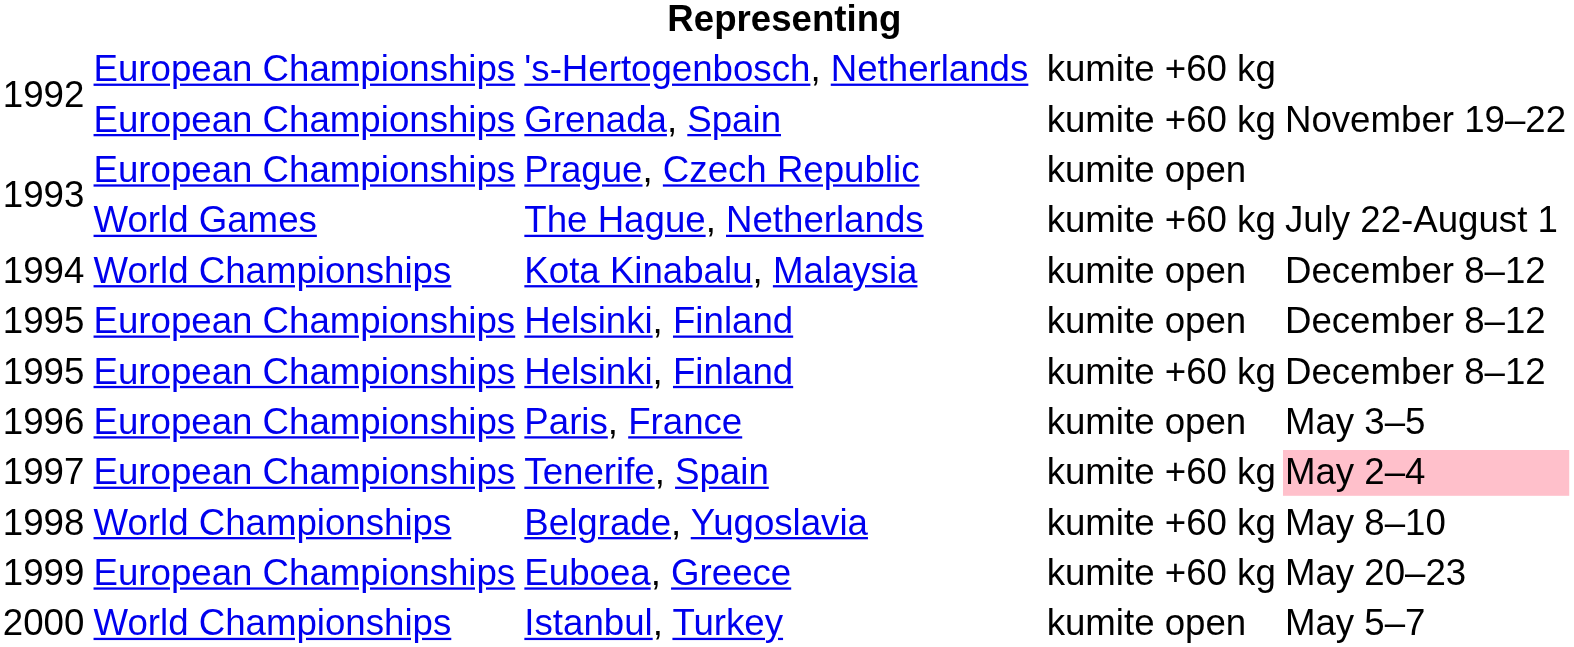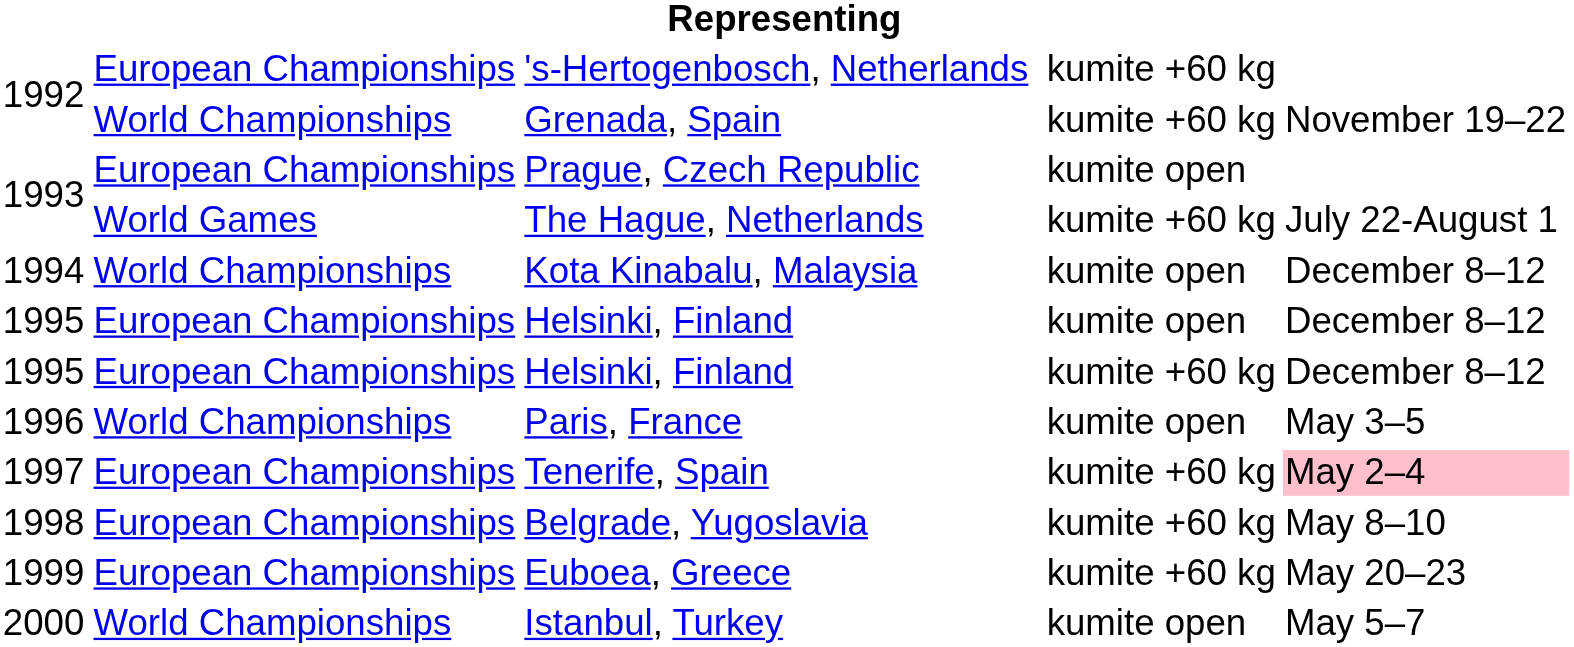Grenada, Spain | column 2: European Championships -> World Championships
Paris, France | column 2: European Championships -> World Championships
Belgrade, Yugoslavia | column 2: World Championships -> European Championships
